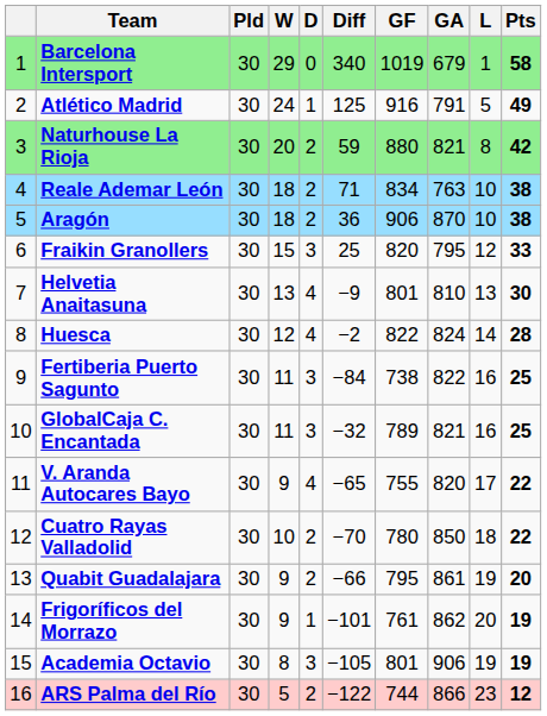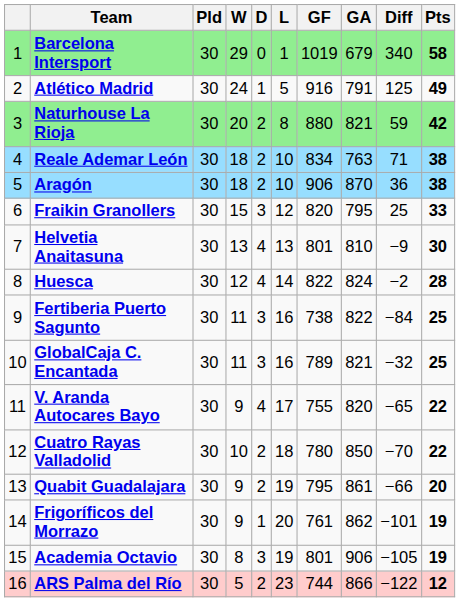columns swapped: L <-> Diff
